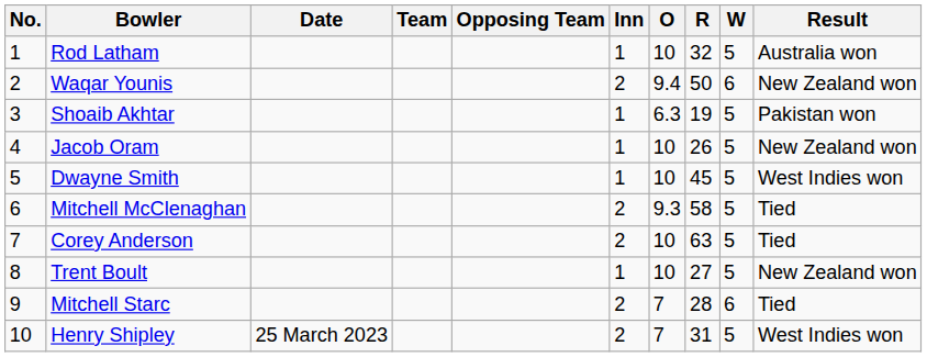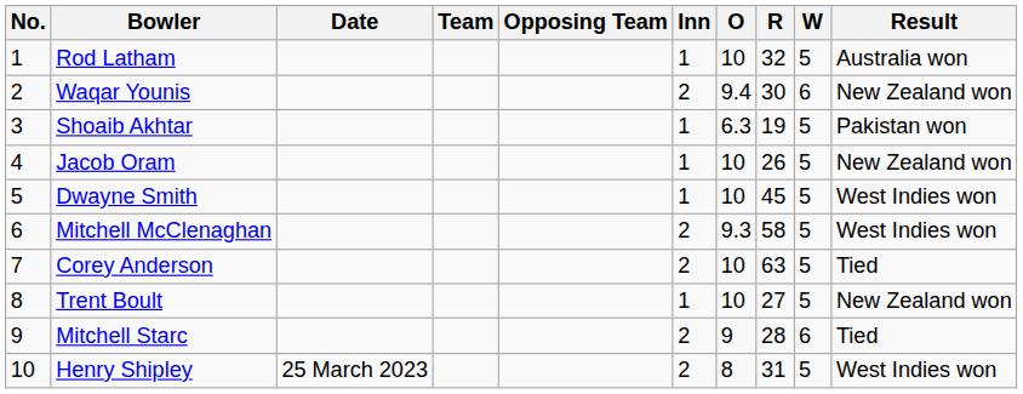Waqar Younis | R: 50 -> 30
Mitchell McClenaghan | Result: Tied -> West Indies won
Mitchell Starc | O: 7 -> 9
Henry Shipley | O: 7 -> 8
